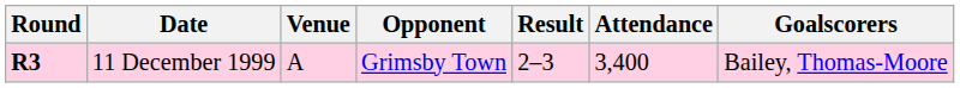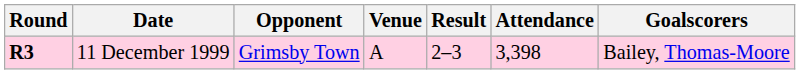columns swapped: Opponent <-> Venue
11 December 1999 | Attendance: 3,400 -> 3,398
